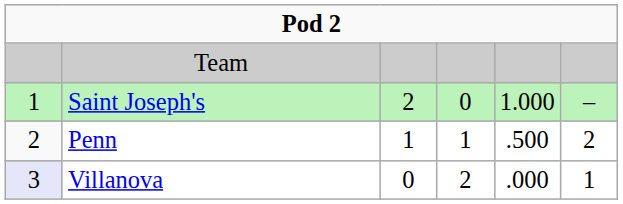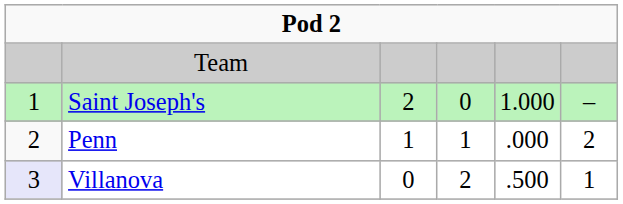Penn | column 5: .500 -> .000
Villanova | column 5: .000 -> .500
